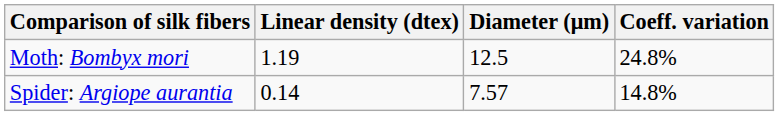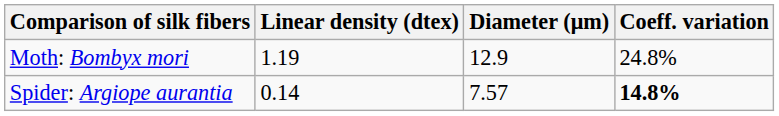Moth: Bombyx mori | Diameter (μm): 12.5 -> 12.9
Spider: Argiope aurantia | Coeff. variation: normal -> bold
